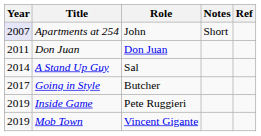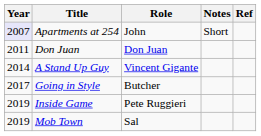A Stand Up Guy | Role: Sal -> Vincent Gigante
Mob Town | Role: Vincent Gigante -> Sal
